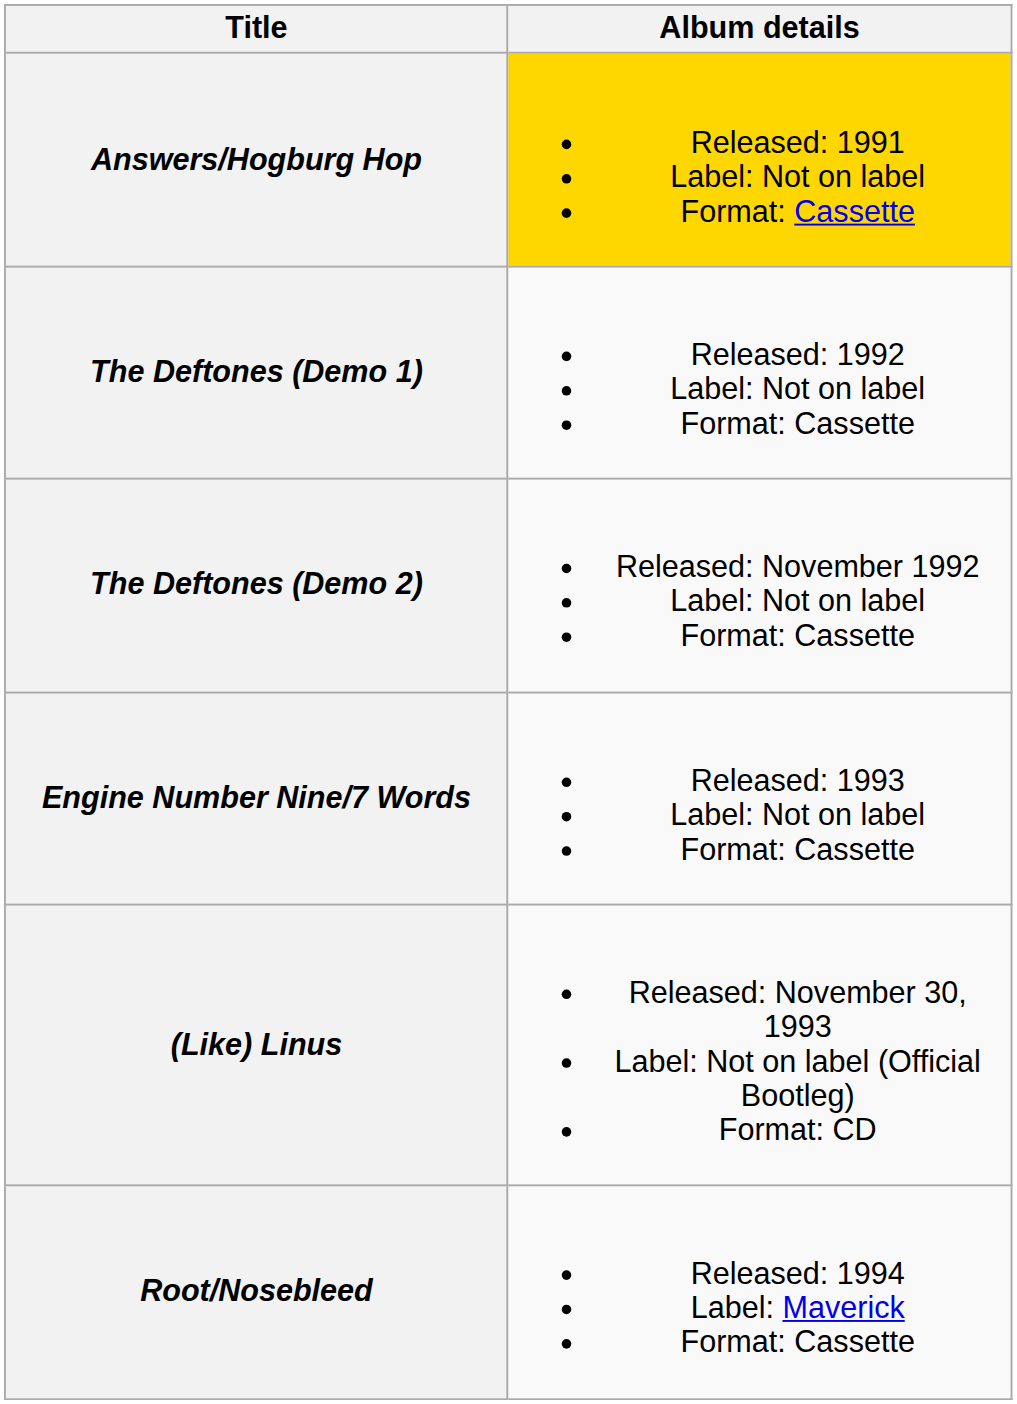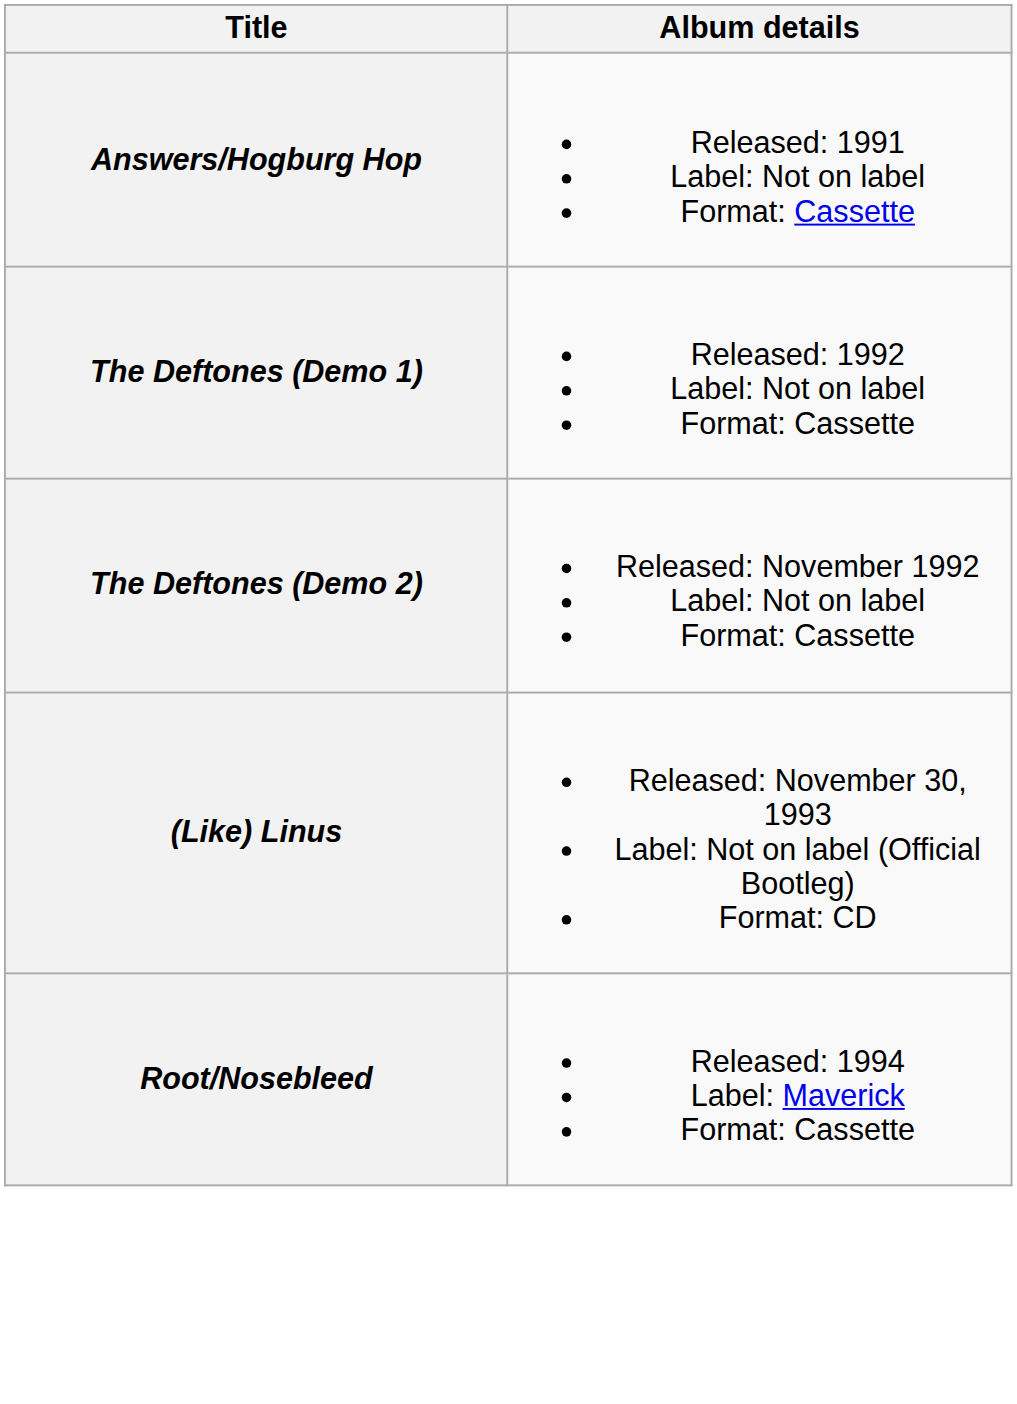Answers/Hogburg Hop | Album details: gold background -> no background
- row: Engine Number Nine/7 Words | Released: 1993 Label: Not on label Format: Cassette
